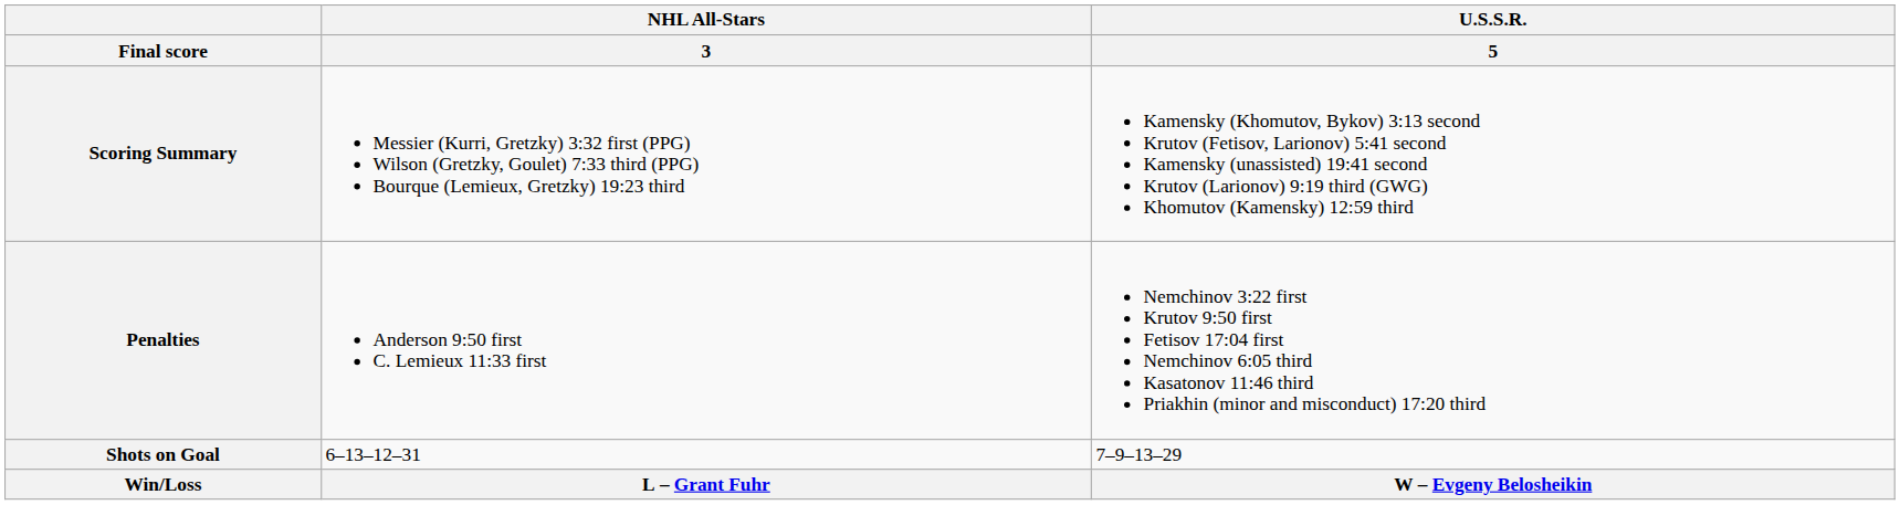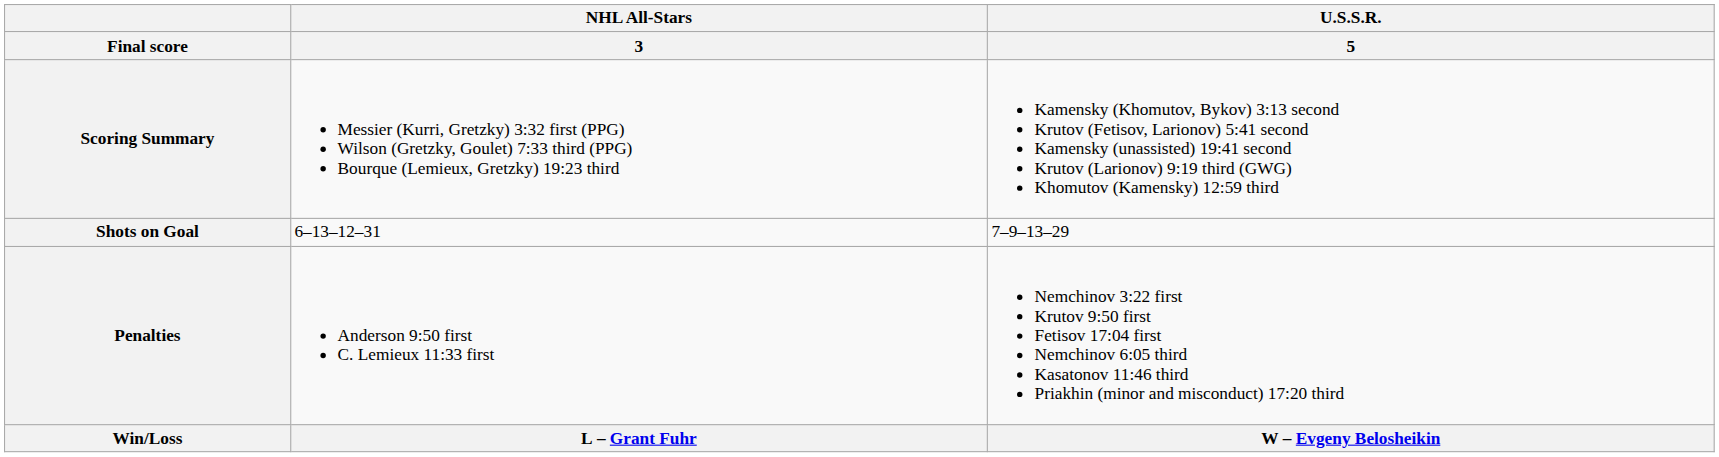rows swapped: Penalties <-> Shots on Goal
